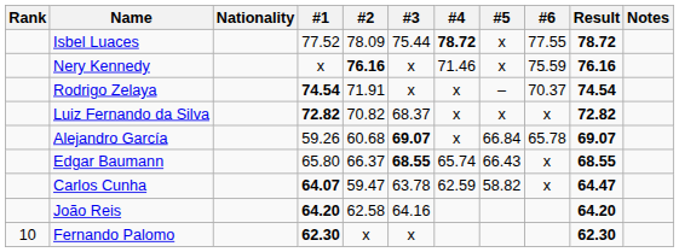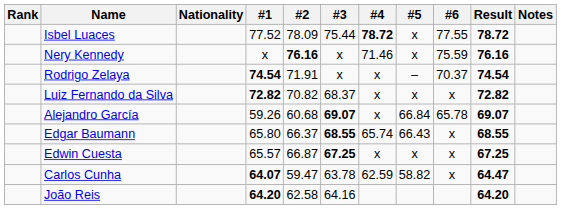+ row: Edwin Cuesta | 65.57 | 66.87 | 67.25 | x | x | x | 67.25
- row: 10 | Fernando Palomo | 62.30 | x | x | 62.30
